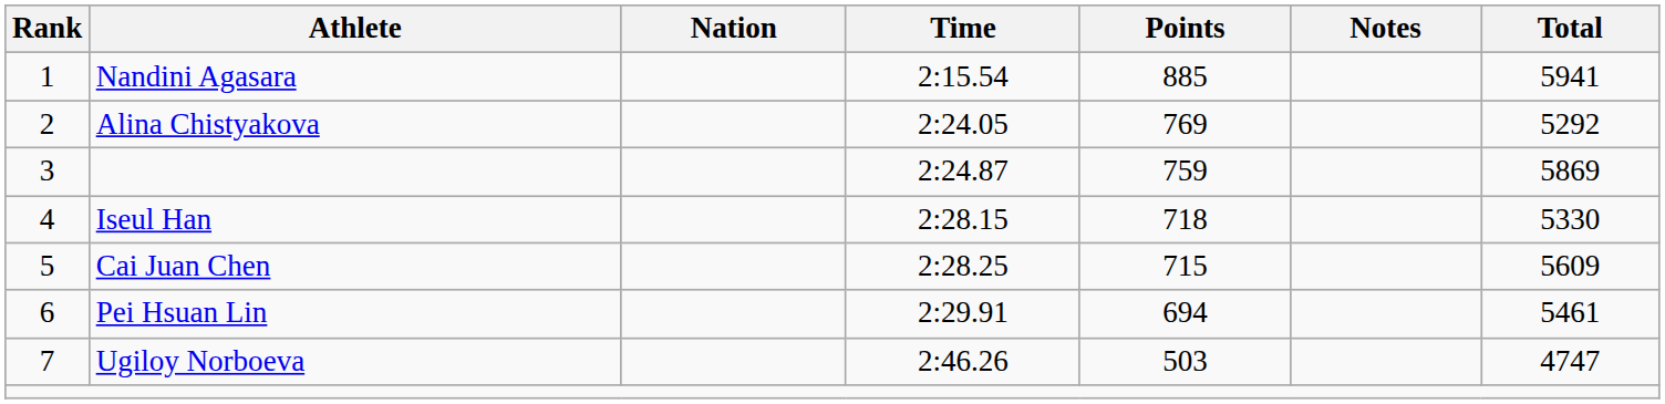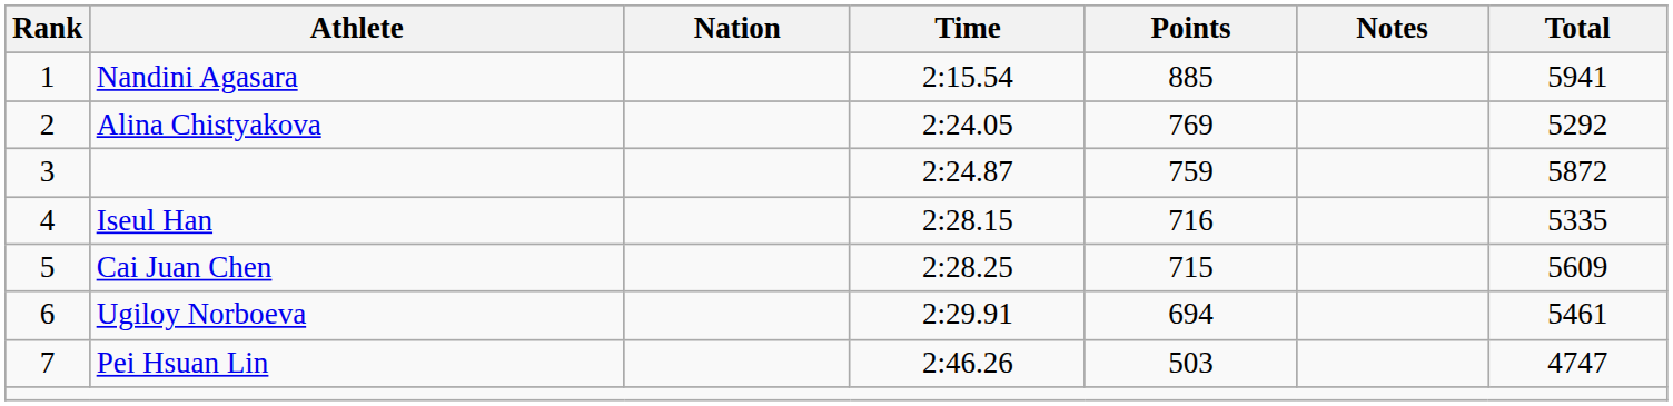3 | Total: 5869 -> 5872
4 | Points: 718 -> 716
4 | Total: 5330 -> 5335
6 | Athlete: Pei Hsuan Lin -> Ugiloy Norboeva
7 | Athlete: Ugiloy Norboeva -> Pei Hsuan Lin
